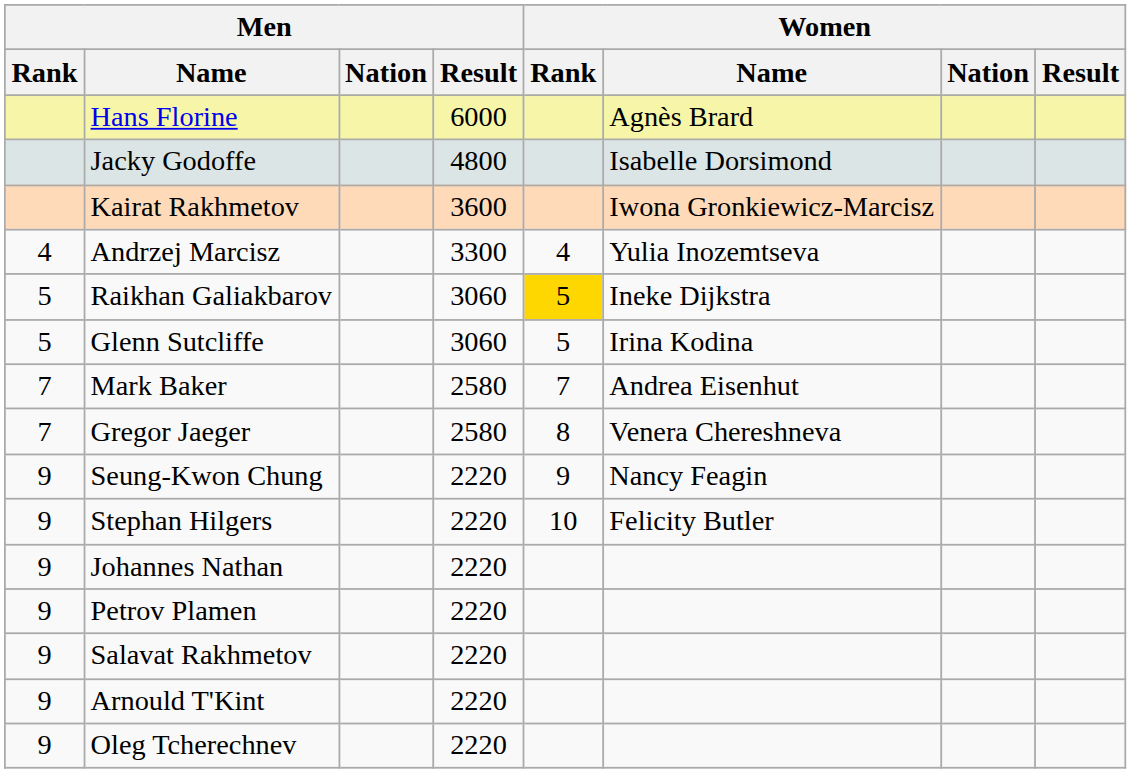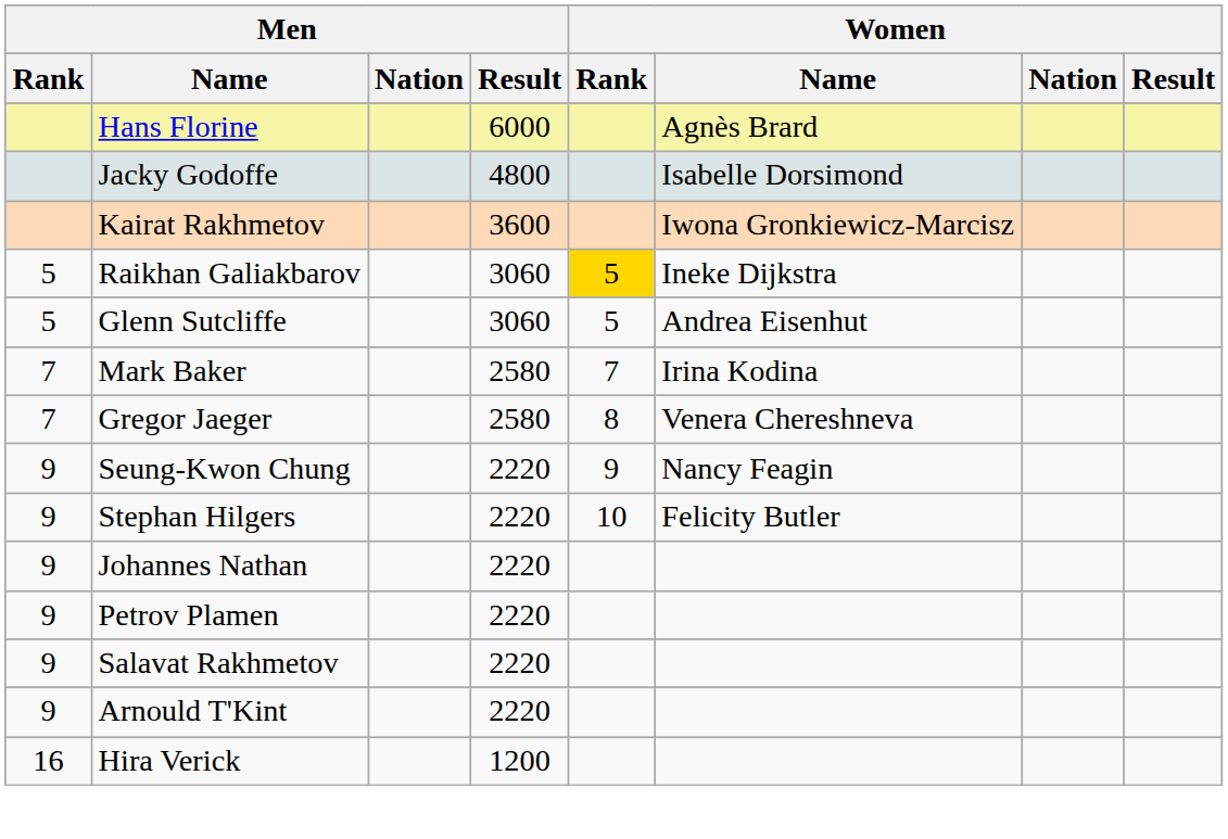- row: 4 | Andrzej Marcisz | 3300 | 4 | Yulia Inozemtseva
Glenn Sutcliffe | Women / Name: Irina Kodina -> Andrea Eisenhut
Mark Baker | Women / Name: Andrea Eisenhut -> Irina Kodina
- row: 9 | Oleg Tcherechnev | 2220
+ row: 16 | Hira Verick | 1200
